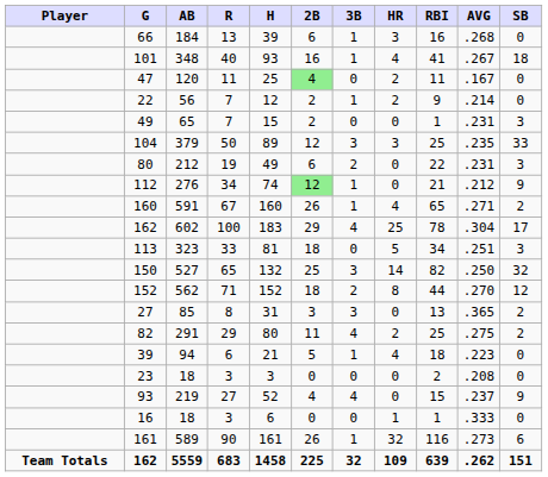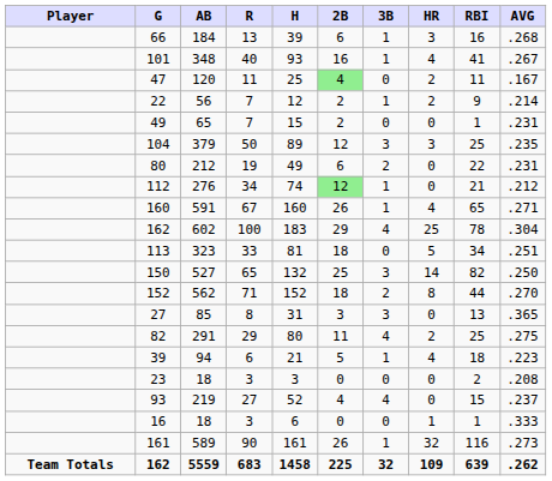- column: SB | 0 | 18 | 0 | 0 | 3 | 33 | 3 | 9 | 2 | 17 | 3 | 32 | 12 | 2 | 2 | 0 | 0 | 9 | 0 | 6 | 151
